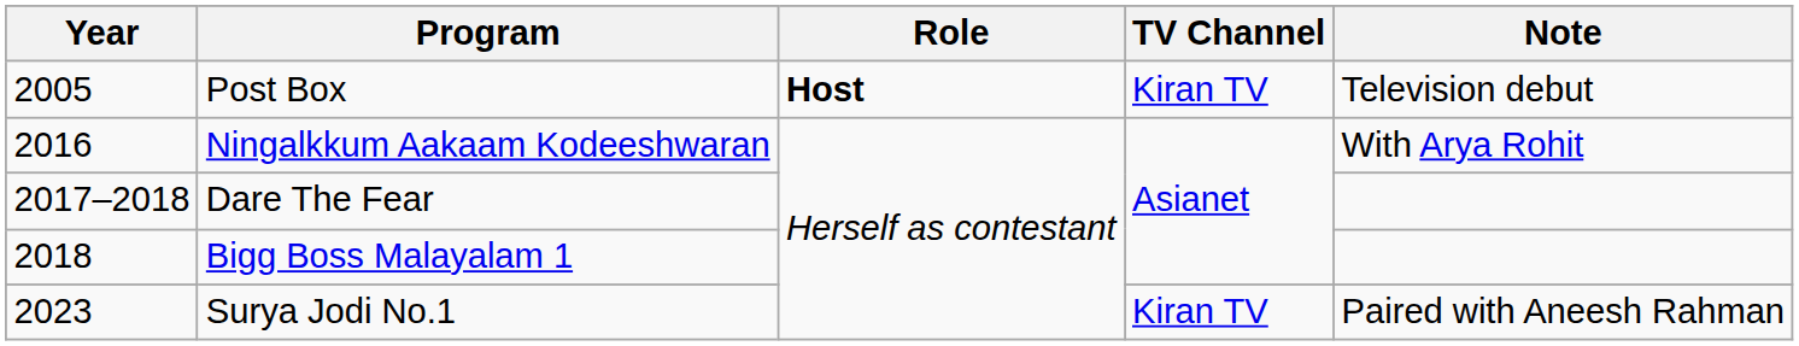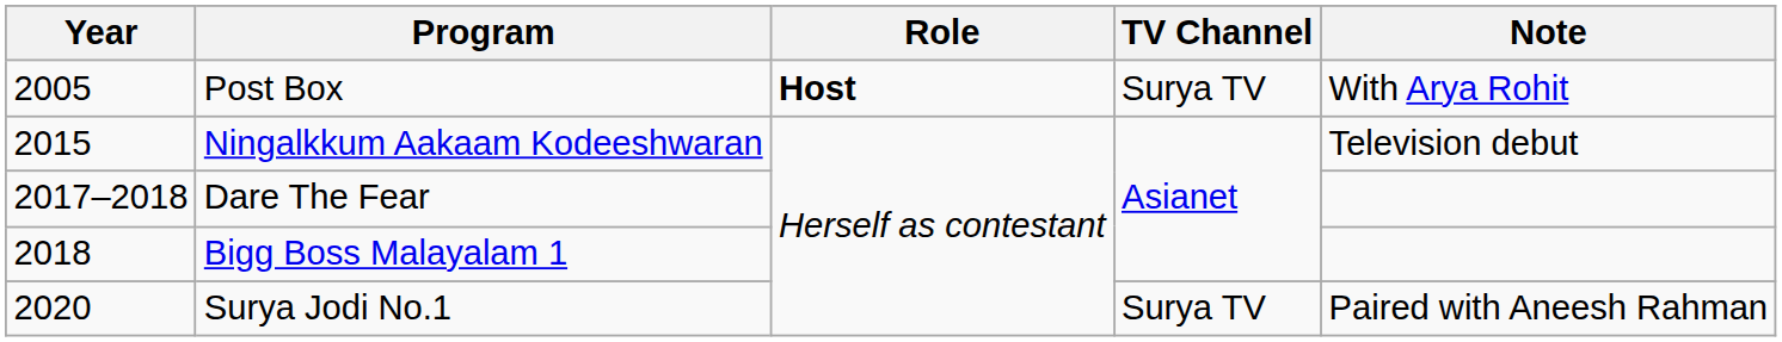Post Box | TV Channel: Kiran TV -> Surya TV
Post Box | Note: Television debut -> With Arya Rohit
Ningalkkum Aakaam Kodeeshwaran | Year: 2016 -> 2015
Ningalkkum Aakaam Kodeeshwaran | Note: With Arya Rohit -> Television debut
Surya Jodi No.1 | Year: 2023 -> 2020
Surya Jodi No.1 | TV Channel: Kiran TV -> Surya TV
